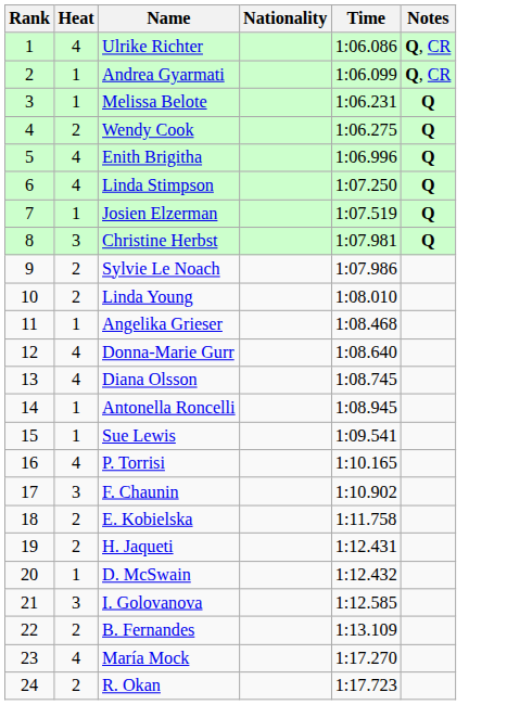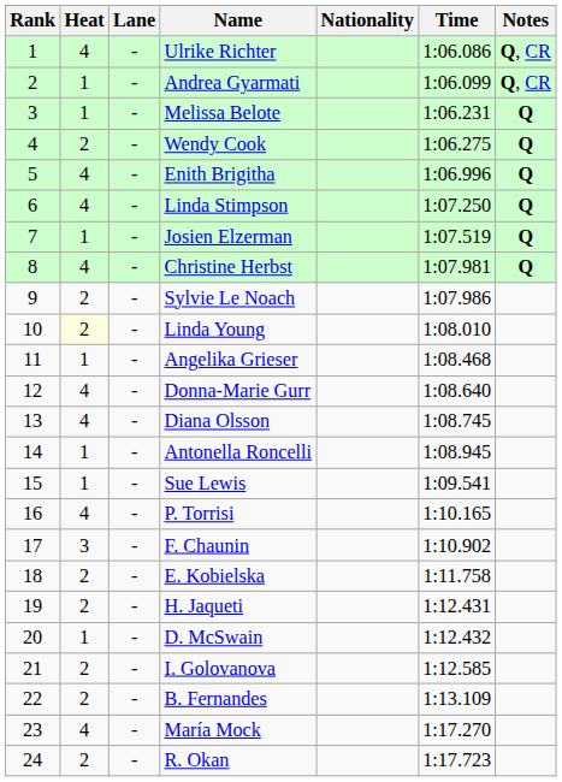+ column: Lane | - | - | - | - | - | - | - | - | - | - | - | - | - | - | - | - | - | - | - | - | - | - | - | -
Christine Herbst | Heat: 3 -> 4
Linda Young | Heat: no background -> lightyellow background
I. Golovanova | Heat: 3 -> 2
